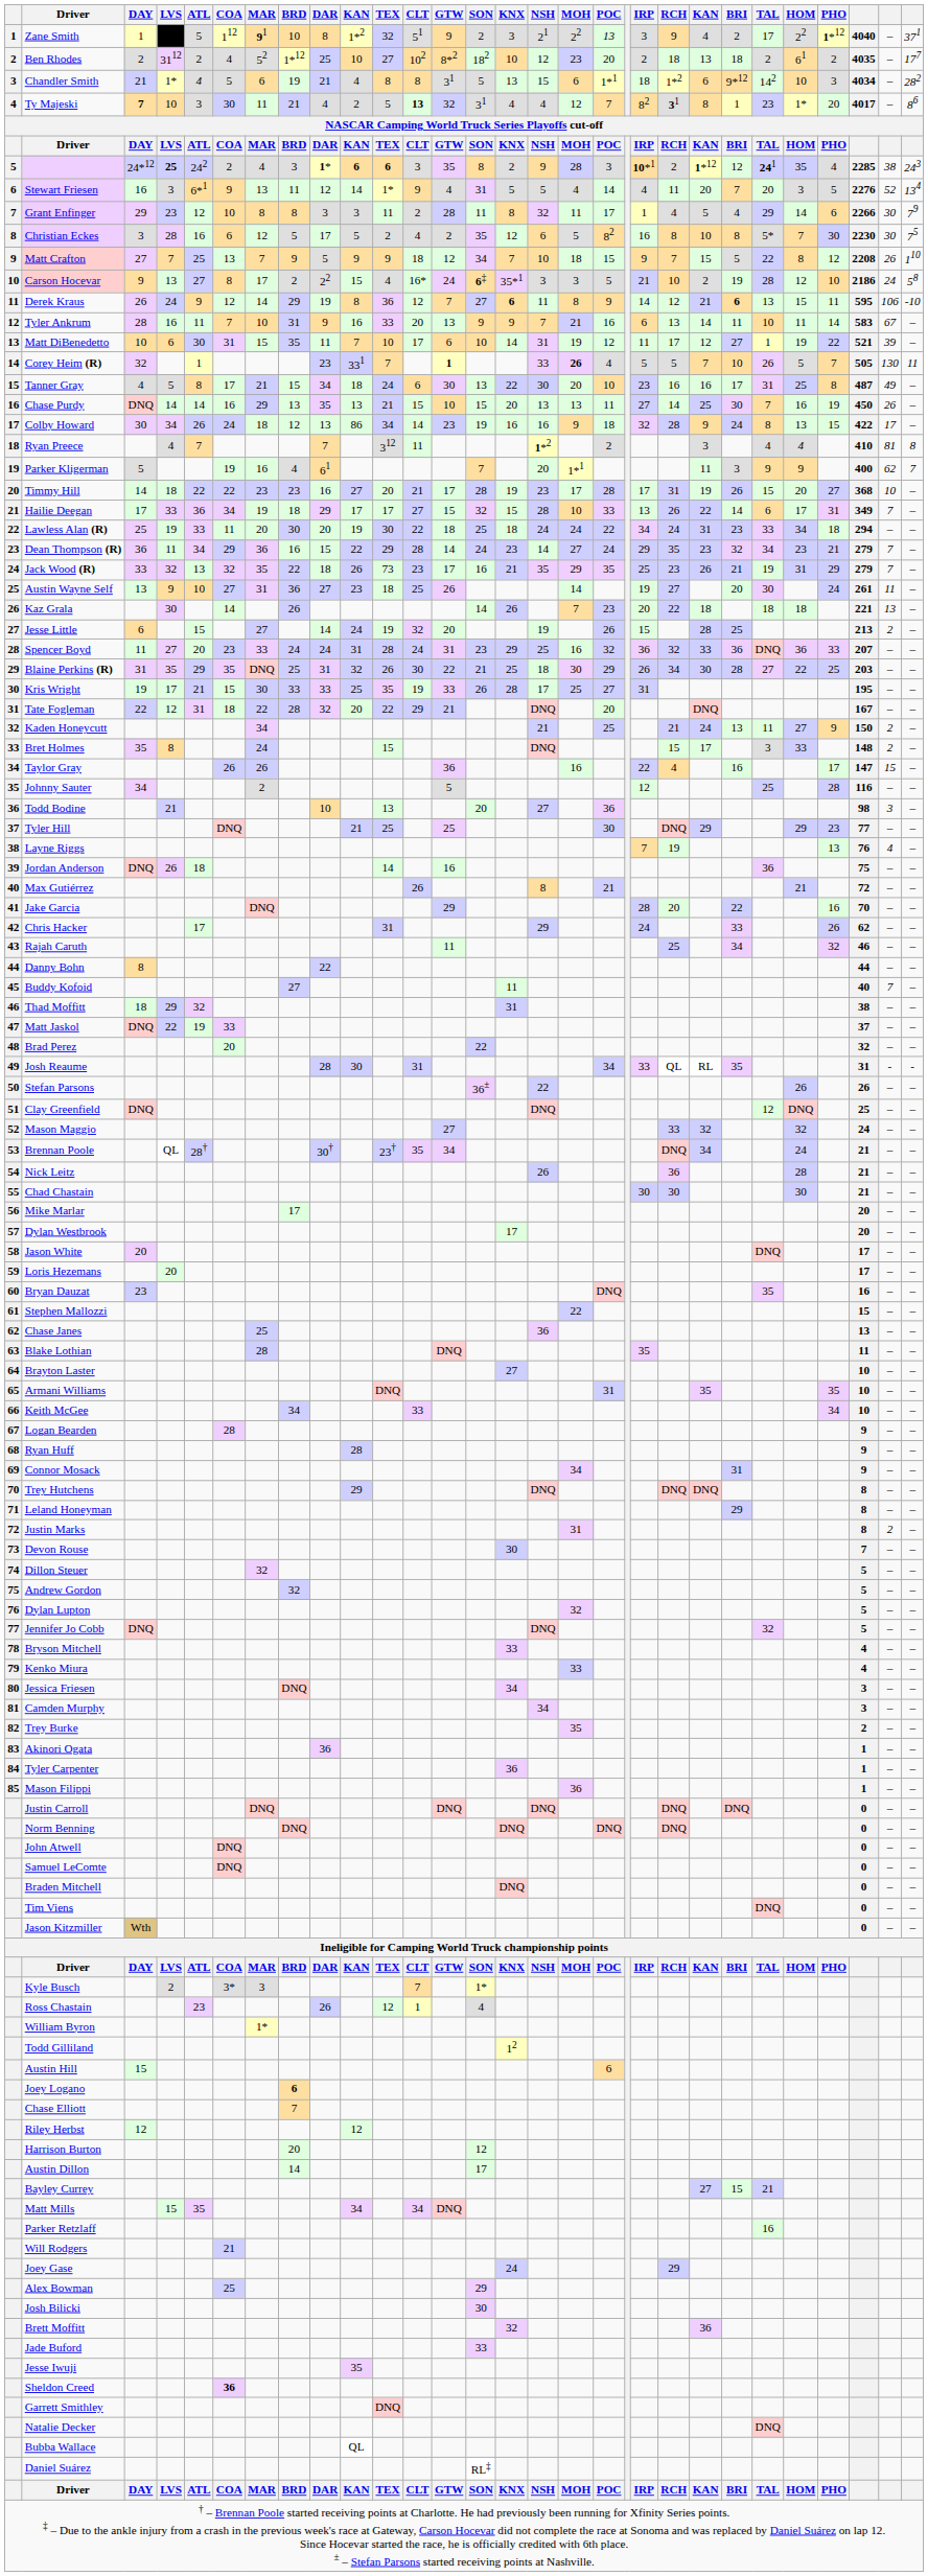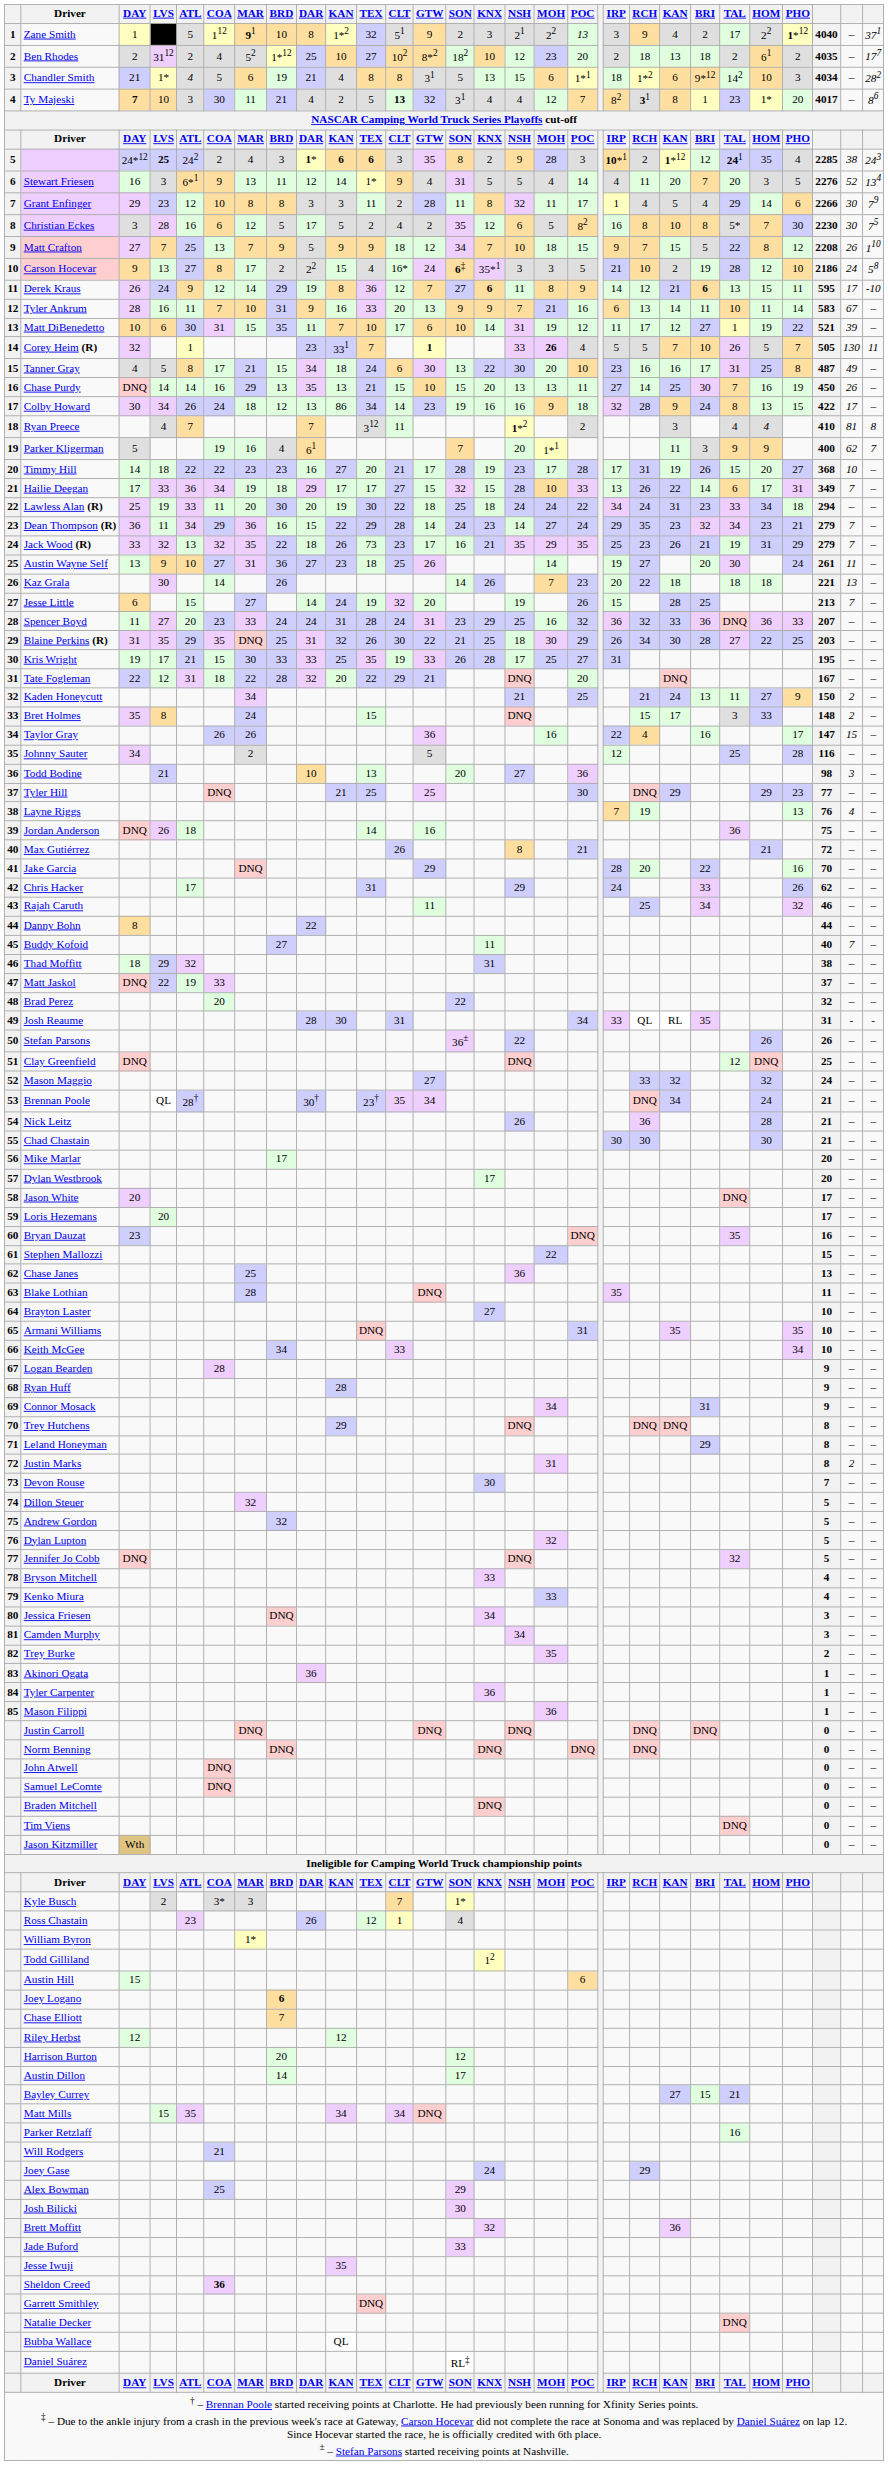Derek Kraus | column 28: 106 -> 17
Jesse Little | column 28: 2 -> 7
